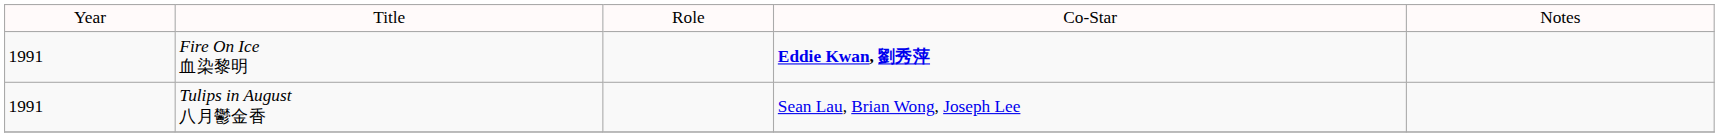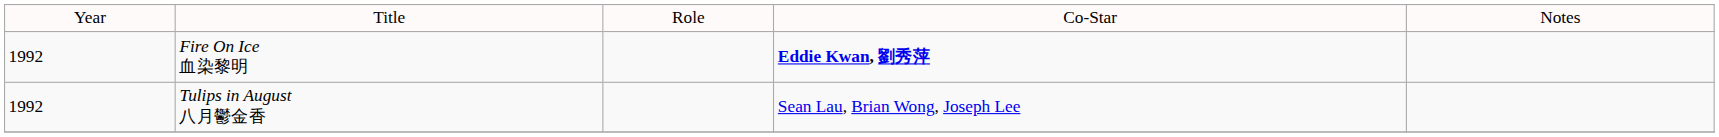Fire On Ice 血染黎明 | column 1: 1991 -> 1992
Tulips in August 八月鬱金香 | column 1: 1991 -> 1992
